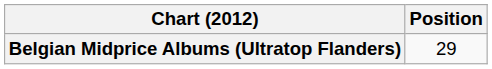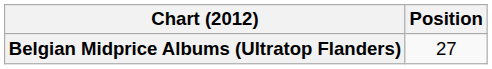Belgian Midprice Albums (Ultratop Flanders) | Position: 29 -> 27
